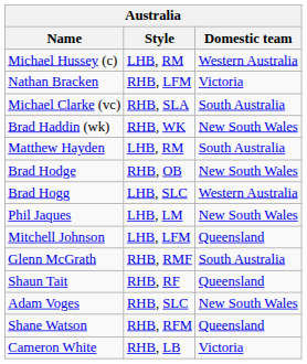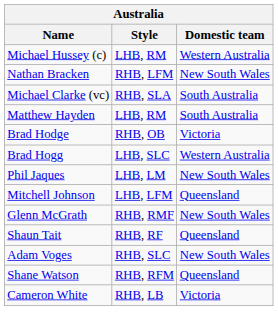Nathan Bracken | Domestic team: Victoria -> New South Wales
- row: Brad Haddin (wk) | RHB, WK | New South Wales
Brad Hodge | Domestic team: New South Wales -> Victoria
Glenn McGrath | Domestic team: South Australia -> New South Wales
